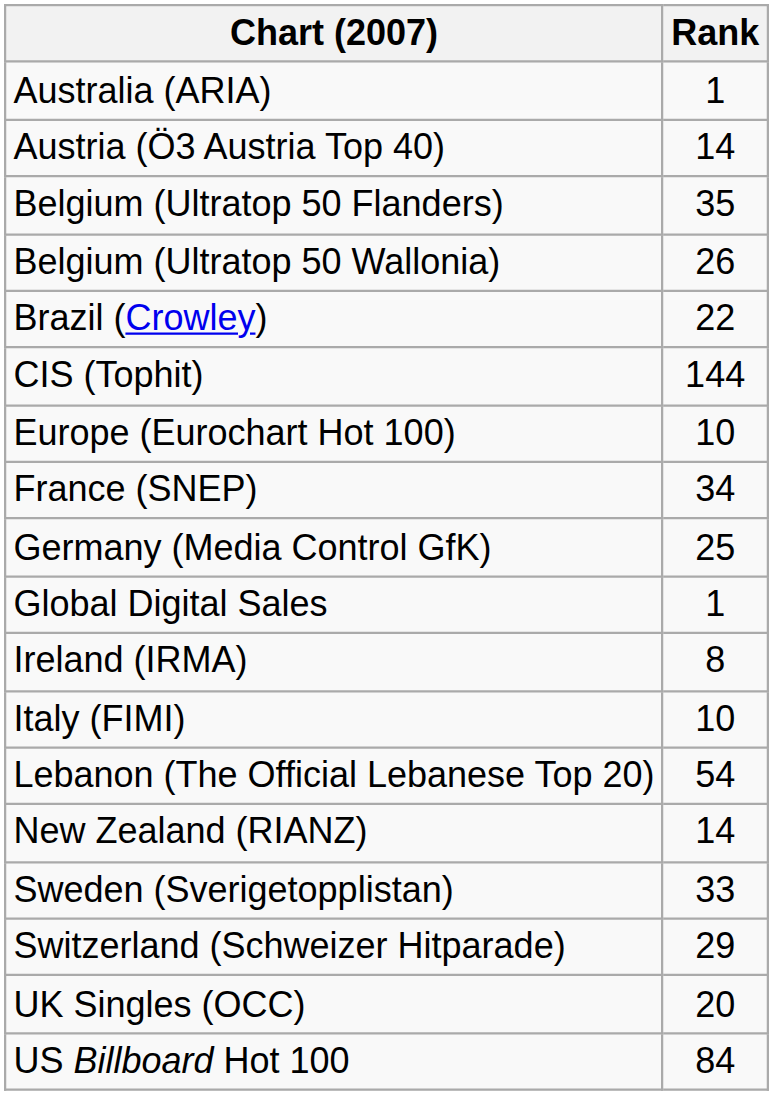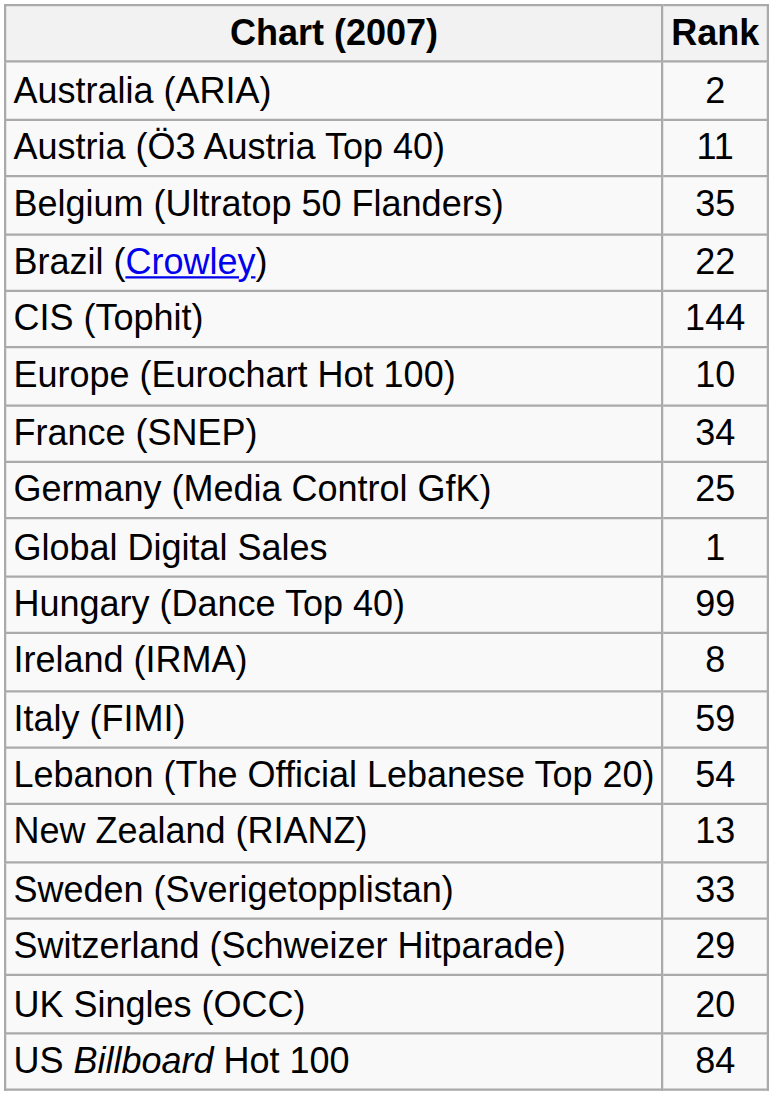Australia (ARIA) | Rank: 1 -> 2
Austria (Ö3 Austria Top 40) | Rank: 14 -> 11
- row: Belgium (Ultratop 50 Wallonia) | 26
+ row: Hungary (Dance Top 40) | 99
Italy (FIMI) | Rank: 10 -> 59
New Zealand (RIANZ) | Rank: 14 -> 13
